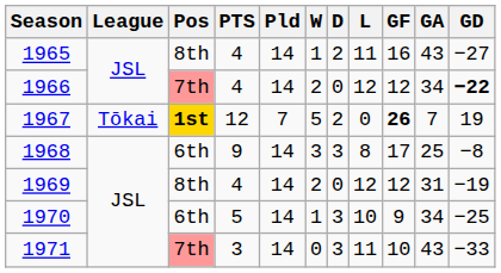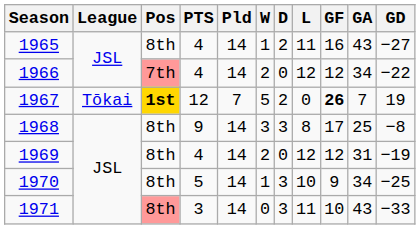1966 | GD: bold -> normal
1968 | Pos: 6th -> 8th
1970 | Pos: 6th -> 8th
1971 | Pos: 7th -> 8th
